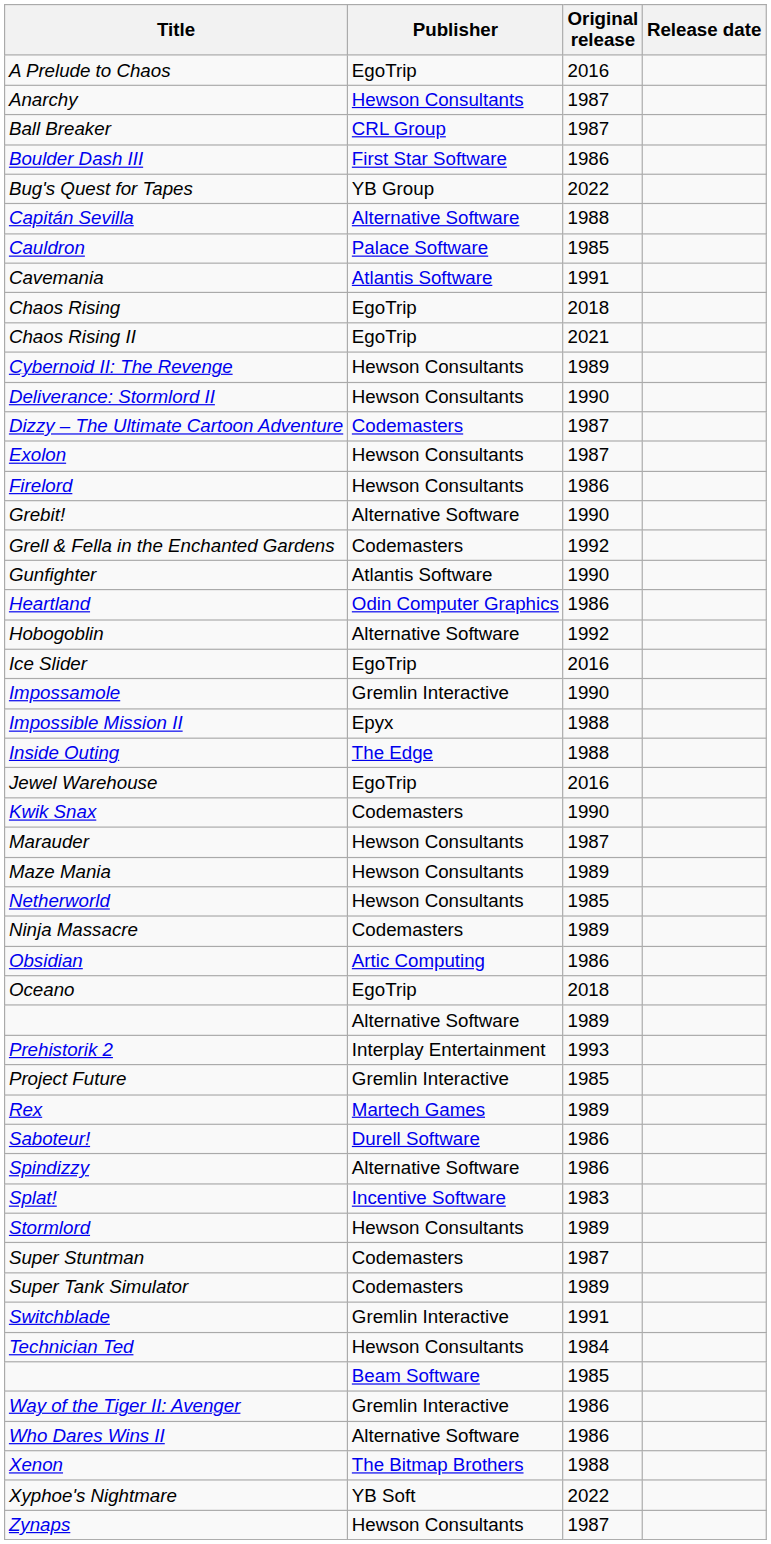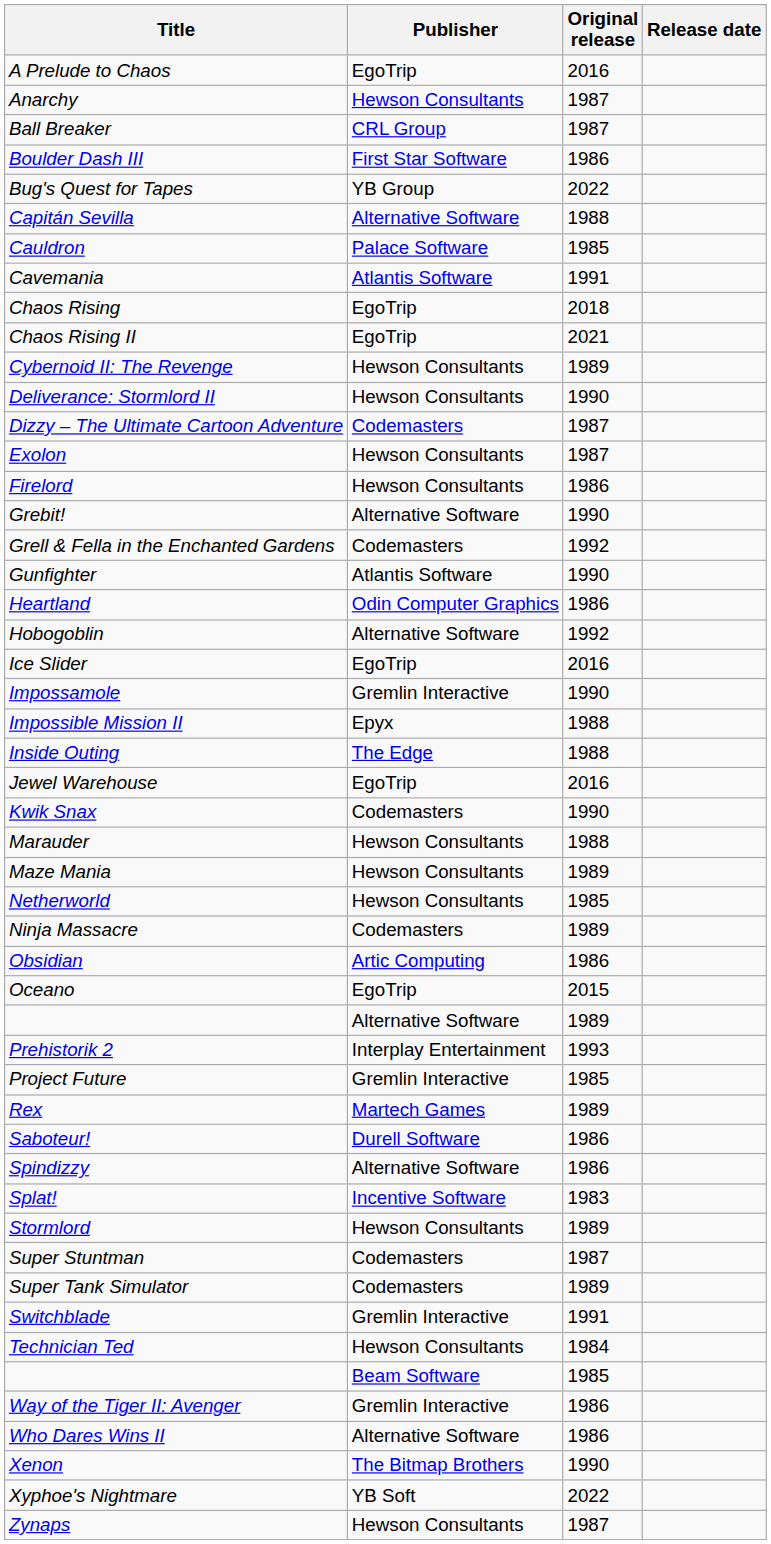Marauder | Original release: 1987 -> 1988
Oceano | Original release: 2018 -> 2015
Xenon | Original release: 1988 -> 1990
